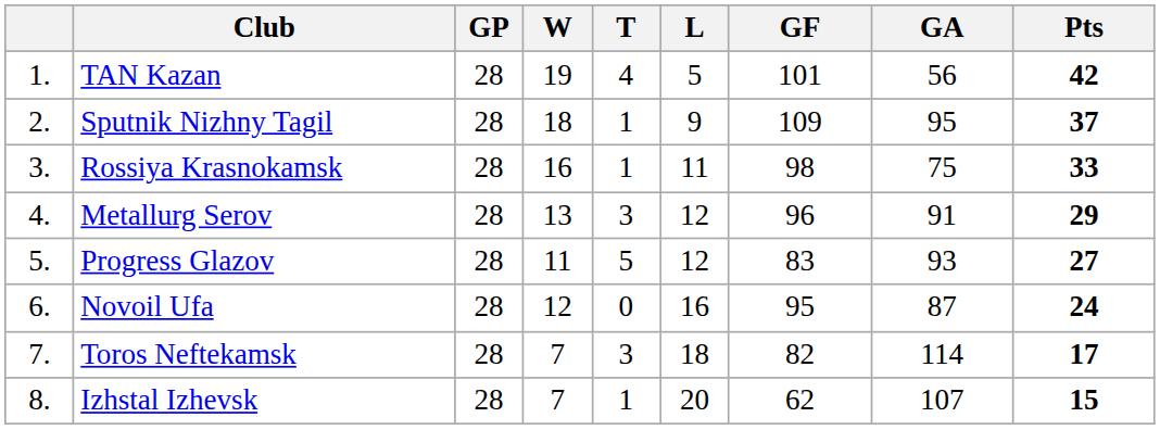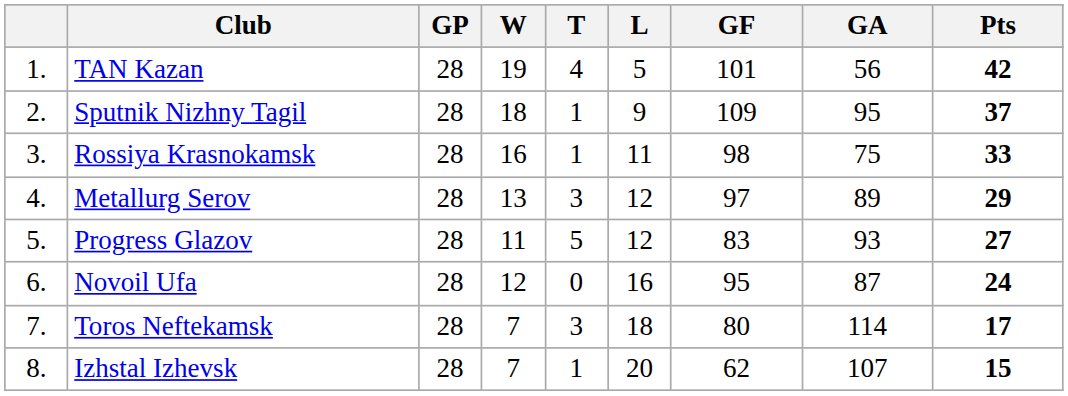Metallurg Serov | GF: 96 -> 97
Metallurg Serov | GA: 91 -> 89
Toros Neftekamsk | GF: 82 -> 80
